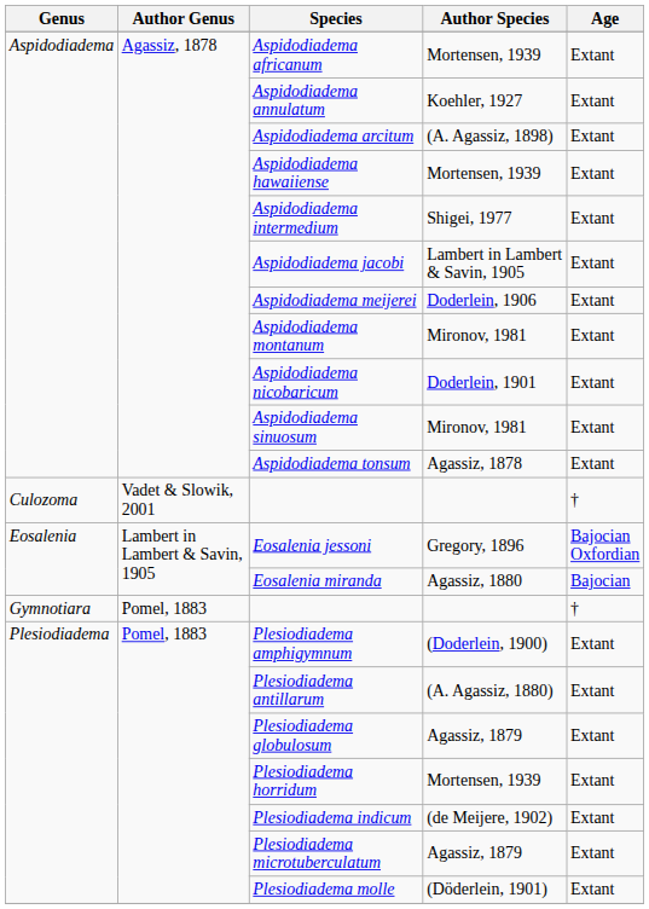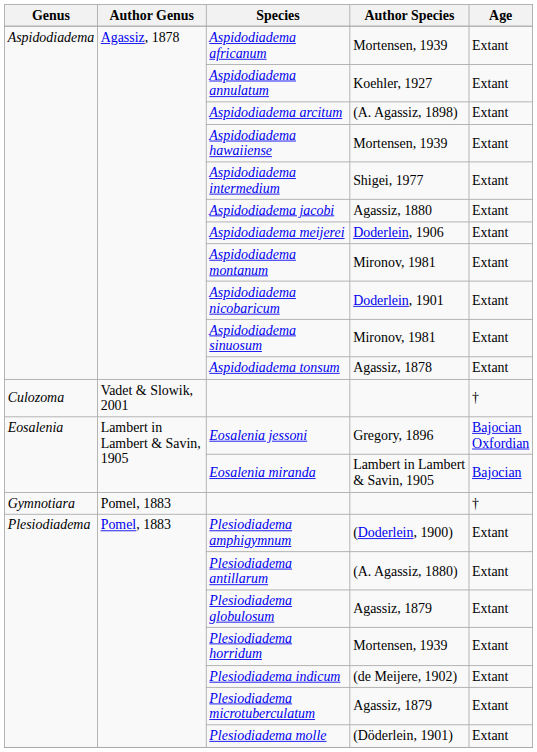Aspidodiadema jacobi | Author Species: Lambert in Lambert & Savin, 1905 -> Agassiz, 1880
Eosalenia miranda | Author Species: Agassiz, 1880 -> Lambert in Lambert & Savin, 1905
